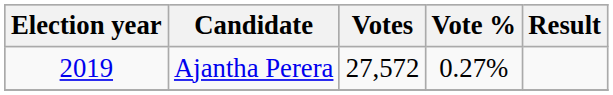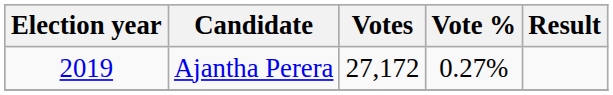Ajantha Perera | Votes: 27,572 -> 27,172
